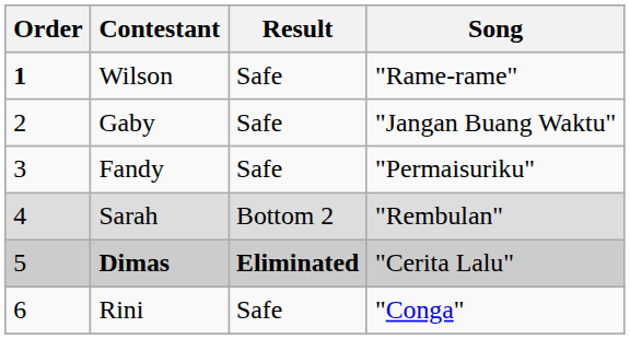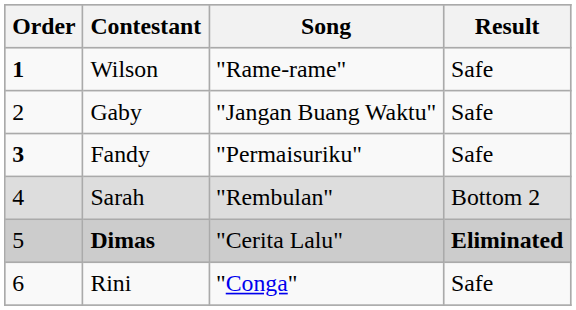columns swapped: Song <-> Result
Fandy | Order: normal -> bold
